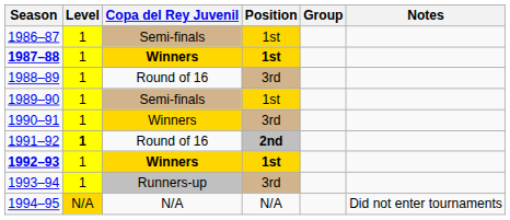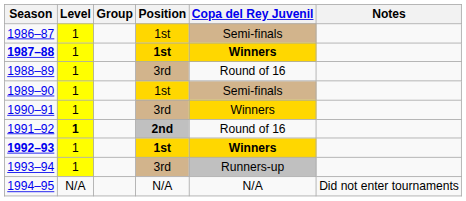columns swapped: Group <-> Copa del Rey Juvenil
1994–95 | Level: gold background -> no background
